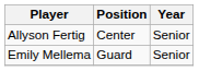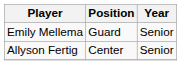rows swapped: Allyson Fertig <-> Emily Mellema
